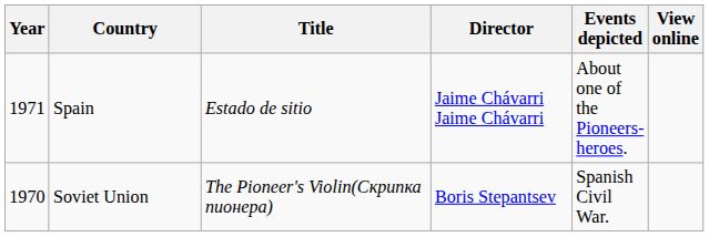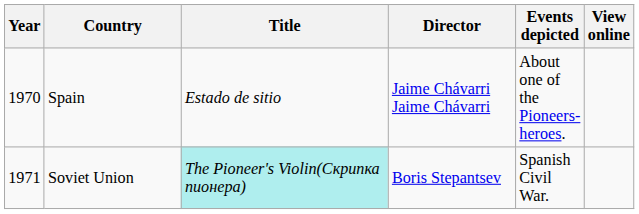Spain | Year: 1971 -> 1970
Soviet Union | Year: 1970 -> 1971
Soviet Union | Title: no background -> paleturquoise background
